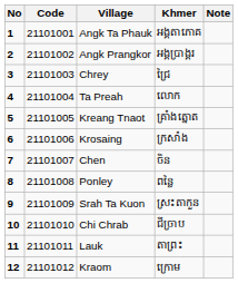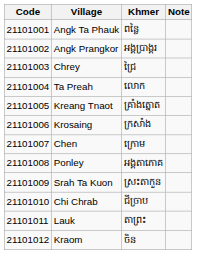- column: No | 1 | 2 | 3 | 4 | 5 | 6 | 7 | 8 | 9 | 10 | 11 | 12
Angk Ta Phauk | Khmer: អង្គតាភោគ -> ពន្លៃ
Chen | Khmer: ចិន -> ក្រោម
Ponley | Khmer: ពន្លៃ -> អង្គតាភោគ
Kraom | Khmer: ក្រោម -> ចិន
